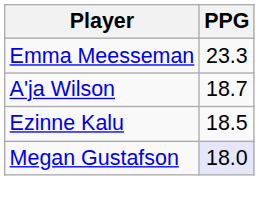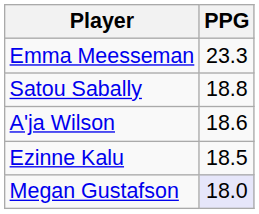+ row: Satou Sabally | 18.8
A'ja Wilson | PPG: 18.7 -> 18.6
